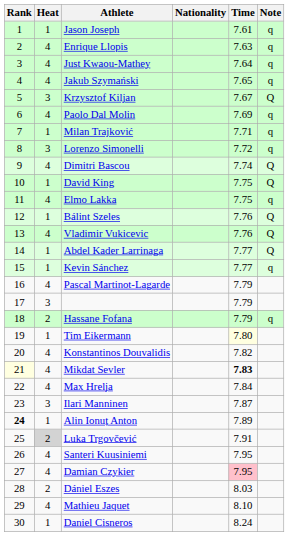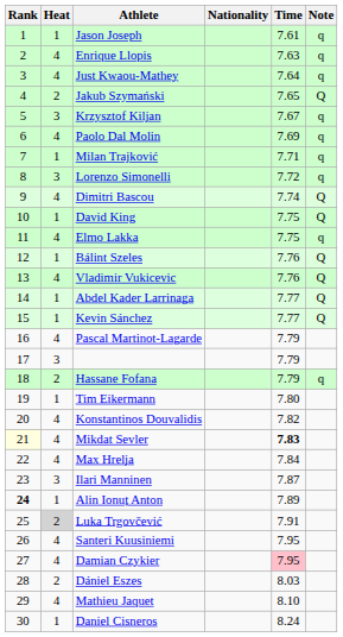Jakub Szymański | Heat: 4 -> 2
Jakub Szymański | Note: q -> Q
Krzysztof Kiljan | Note: Q -> q
Kevin Sánchez | Note: q -> Q
Tim Eikermann | Time: lightyellow background -> no background
